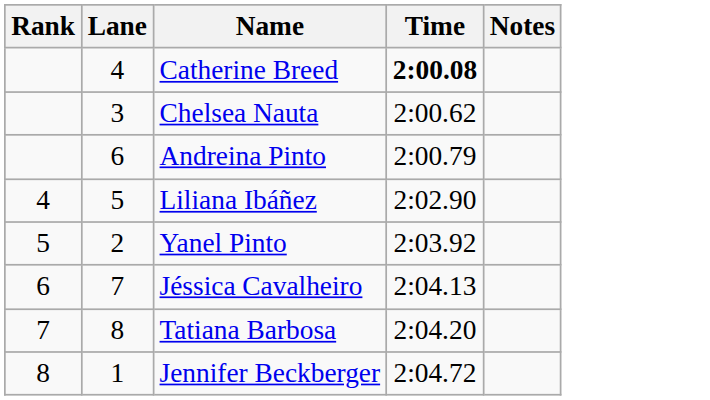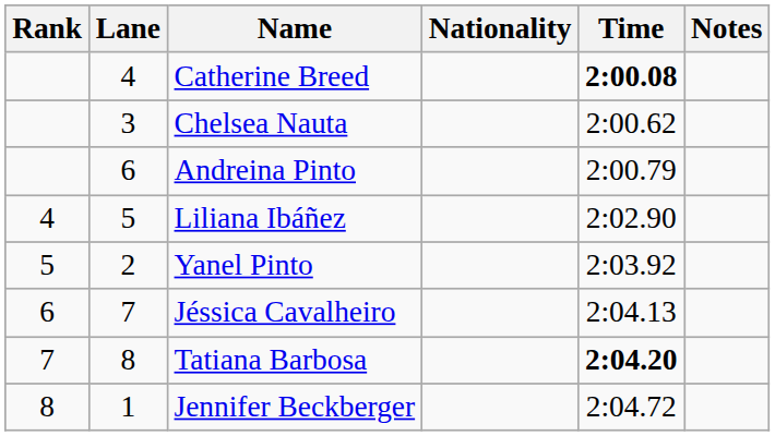+ column: Nationality
Tatiana Barbosa | Time: normal -> bold
